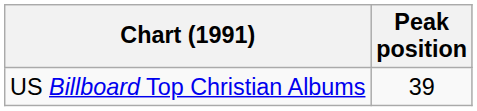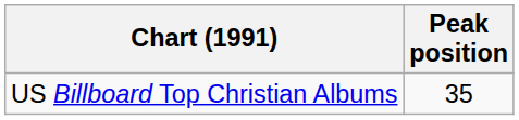US Billboard Top Christian Albums | Peak position: 39 -> 35
